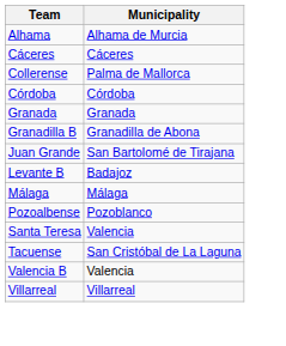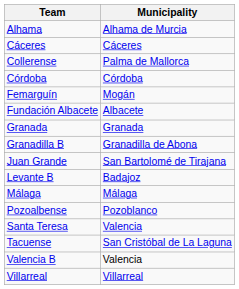+ row: Femarguín | Mogán
+ row: Fundación Albacete | Albacete
